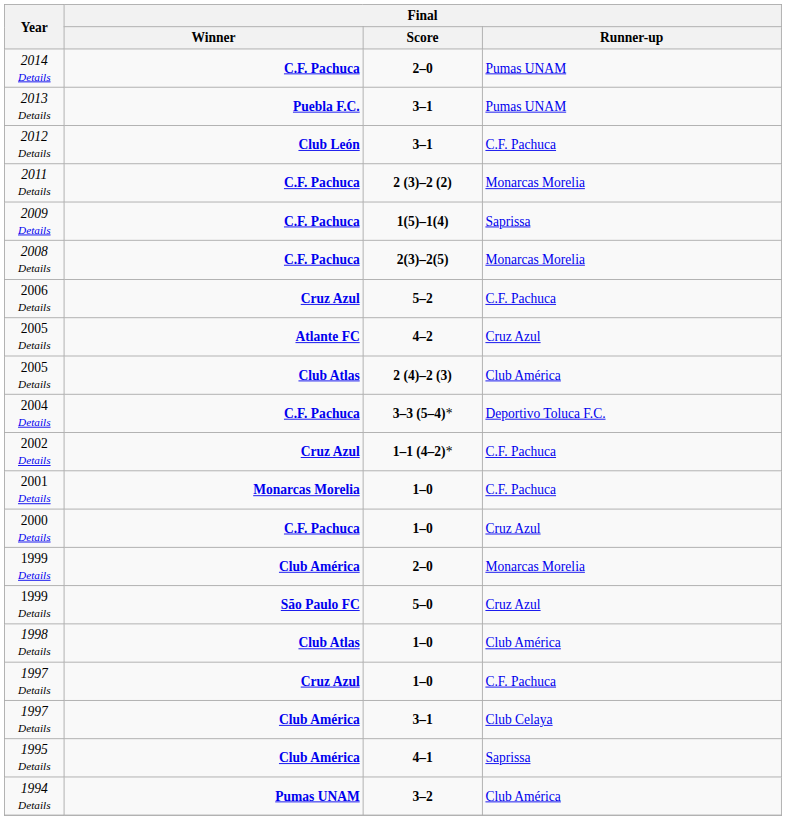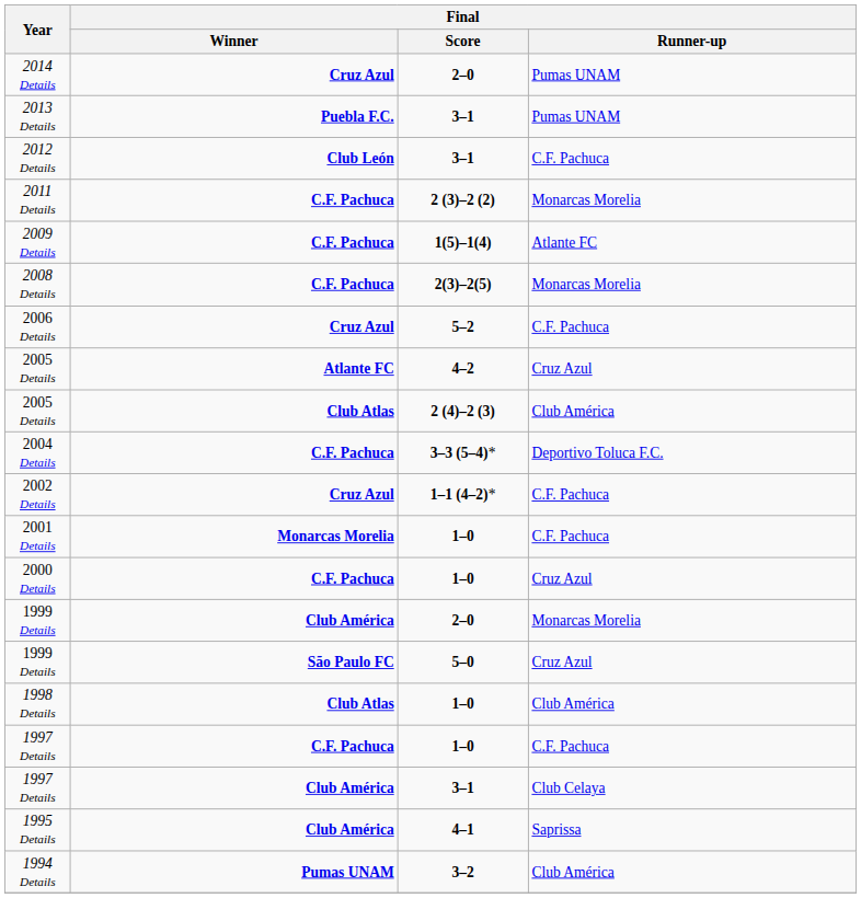2014 Details | Final / Winner: C.F. Pachuca -> Cruz Azul
2009 Details | Final / Runner-up: Saprissa -> Atlante FC
1997 Details / 1–0 | Final / Winner: Cruz Azul -> C.F. Pachuca
